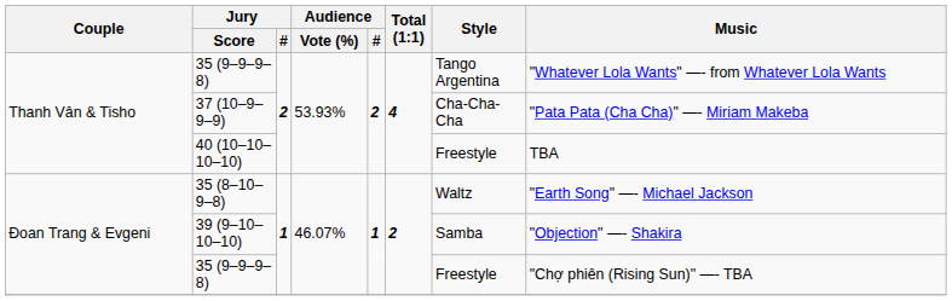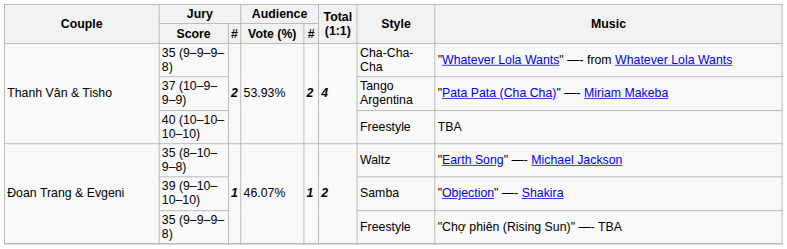Thanh Vân & Tisho / 35 (9–9–9–8) | Style: Tango Argentina -> Cha-Cha-Cha
37 (10–9–9–9) | Style: Cha-Cha-Cha -> Tango Argentina
